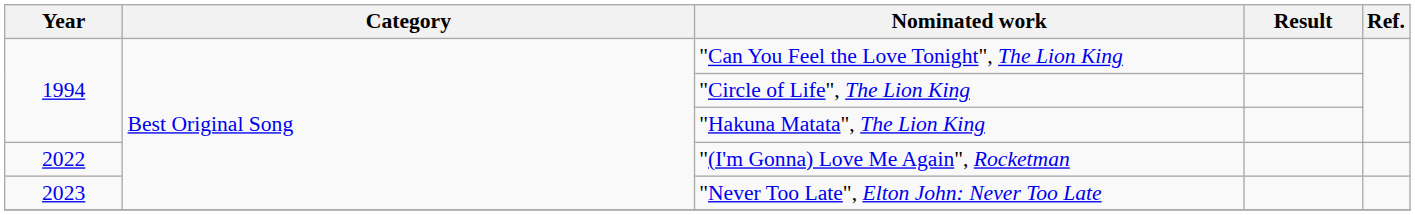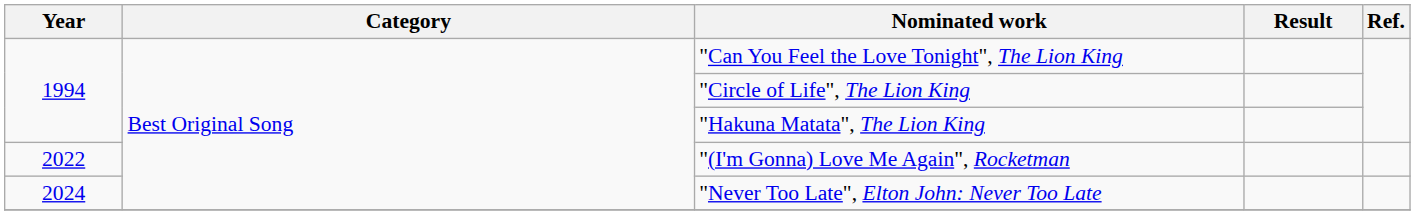"Never Too Late", Elton John: Never Too Late | Year: 2023 -> 2024
